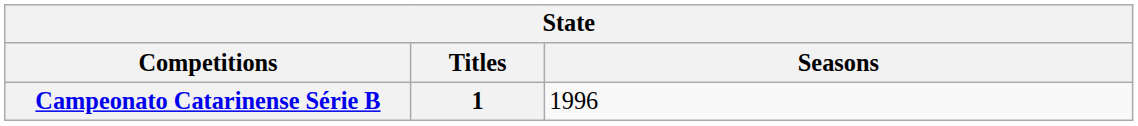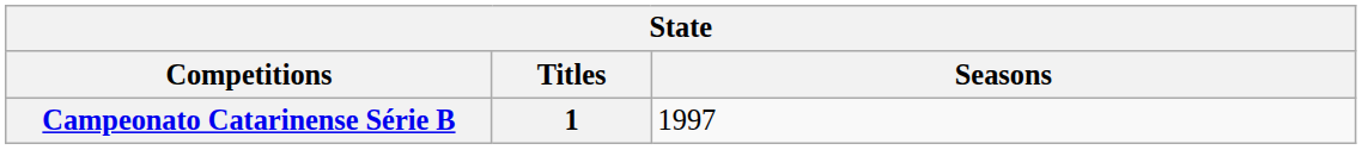Campeonato Catarinense Série B | Seasons: 1996 -> 1997
